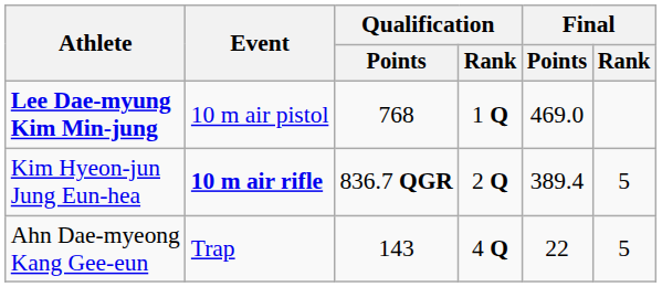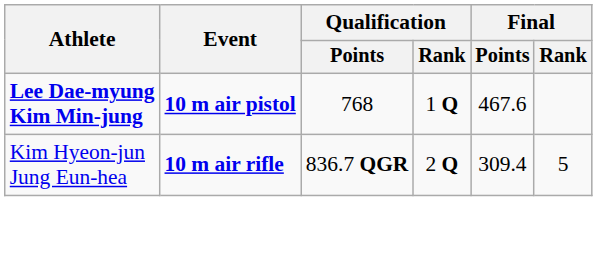Lee Dae-myung Kim Min-jung | Event: normal -> bold
Lee Dae-myung Kim Min-jung | Final / Points: 469.0 -> 467.6
Kim Hyeon-jun Jung Eun-hea | Final / Points: 389.4 -> 309.4
- row: Ahn Dae-myeong Kang Gee-eun | Trap | 143 | 4 Q | 22 | 5
